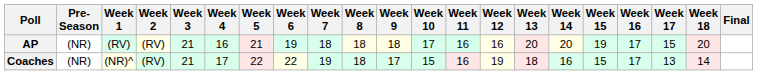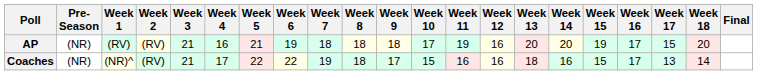AP | Week 11: 16 -> 19
Coaches | Week 12: 19 -> 16
